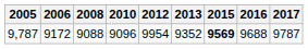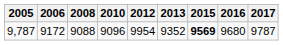9,787 | 2016: 9688 -> 9680
